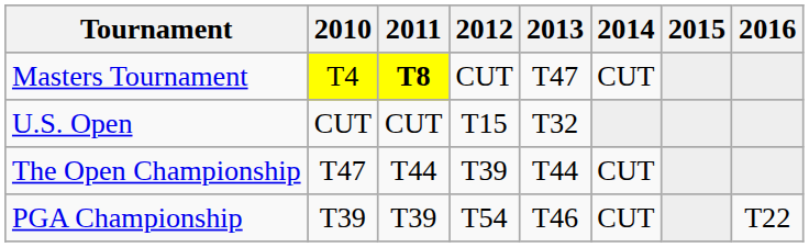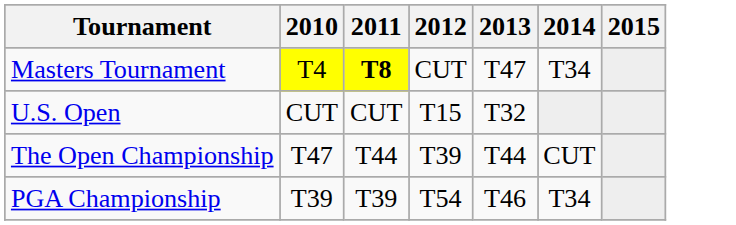- column: 2016 | T22
Masters Tournament | 2014: CUT -> T34
PGA Championship | 2014: CUT -> T34
